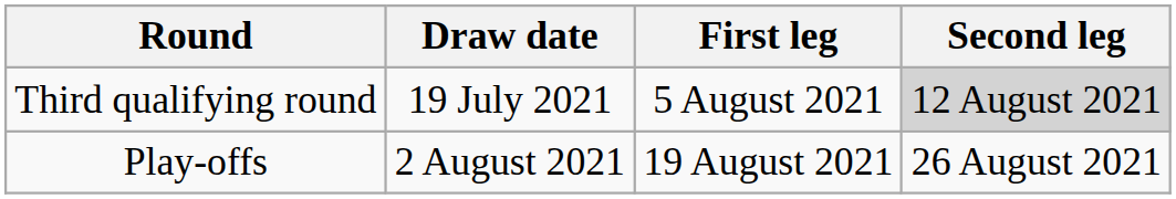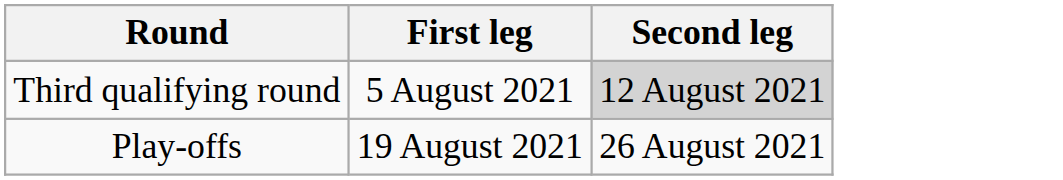- column: Draw date | 19 July 2021 | 2 August 2021
